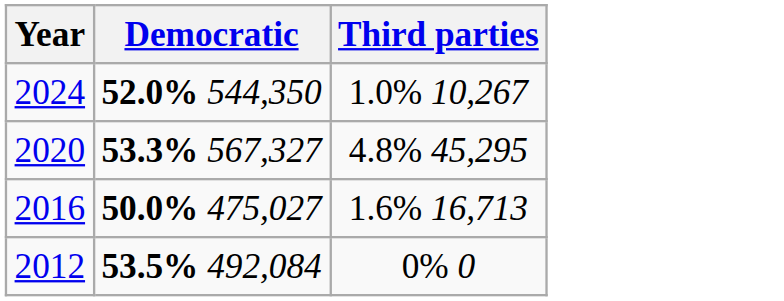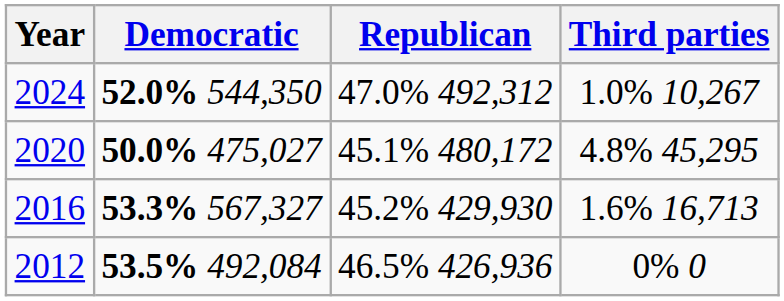+ column: Republican | 47.0% 492,312 | 45.1% 480,172 | 45.2% 429,930 | 46.5% 426,936
2020 | Democratic: 53.3% 567,327 -> 50.0% 475,027
2016 | Democratic: 50.0% 475,027 -> 53.3% 567,327
